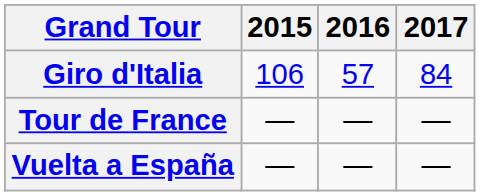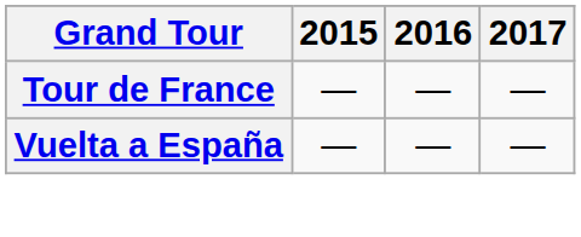- row: Giro d'Italia | 106 | 57 | 84
